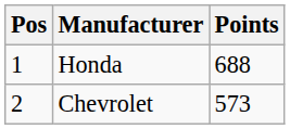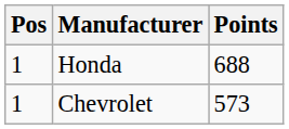Chevrolet | Pos: 2 -> 1
